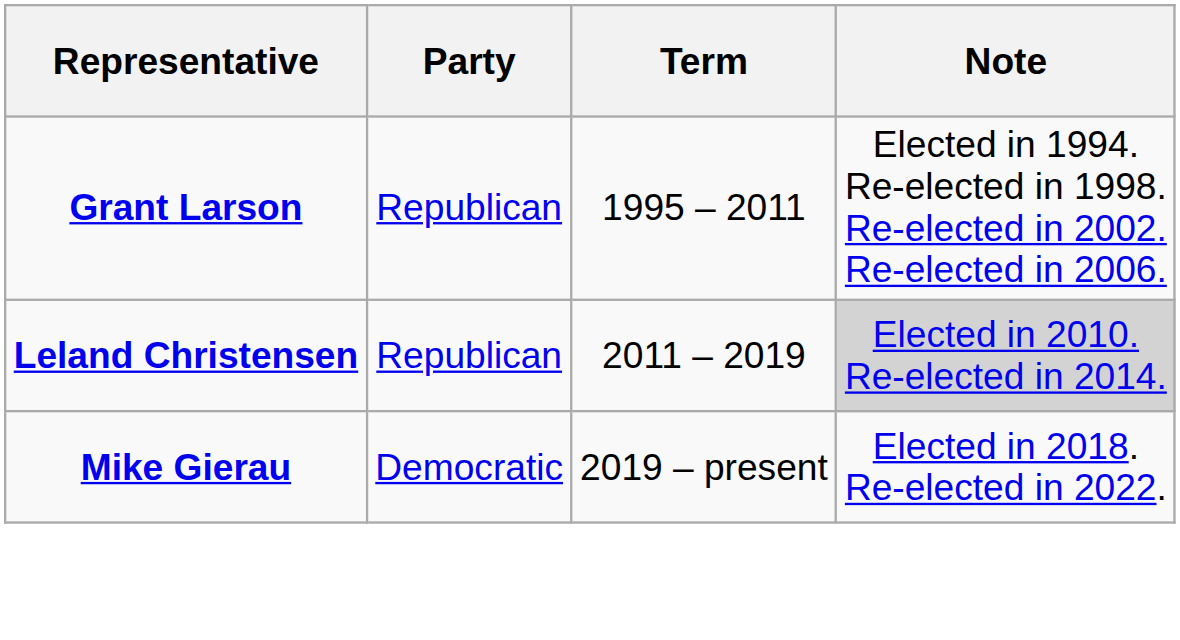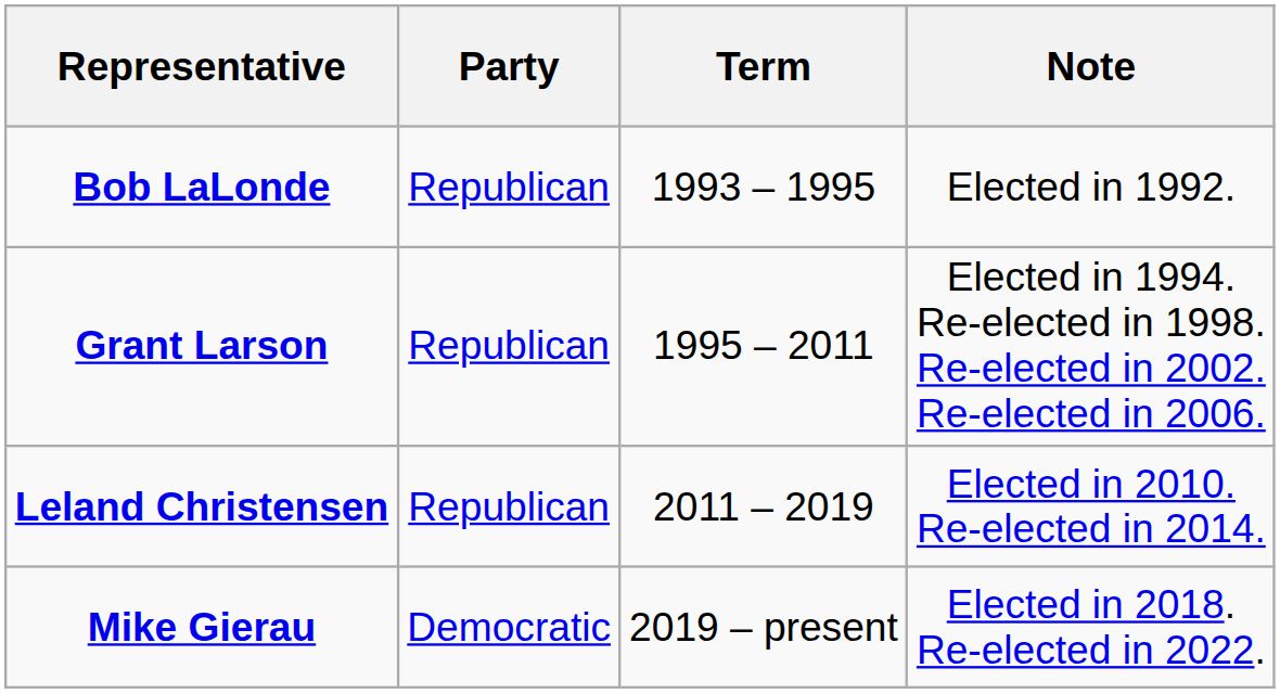+ row: Bob LaLonde | Republican | 1993 – 1995 | Elected in 1992.
Leland Christensen | Note: lightgrey background -> no background
